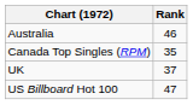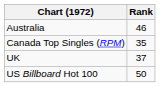US Billboard Hot 100 | Rank: 47 -> 50
